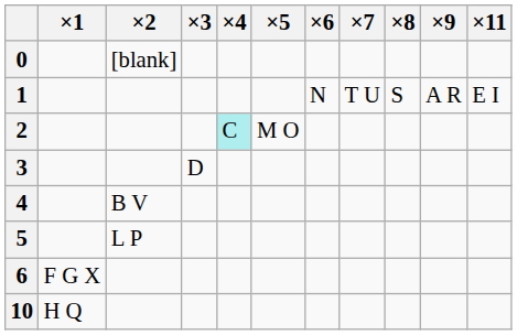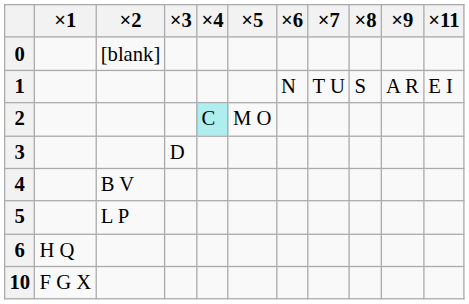6 | ×1: F G X -> H Q
10 | ×1: H Q -> F G X
